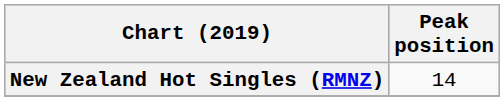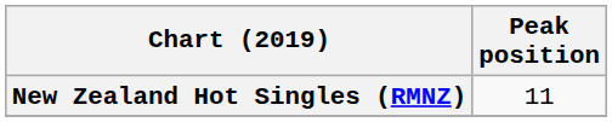New Zealand Hot Singles (RMNZ) | Peak position: 14 -> 11
